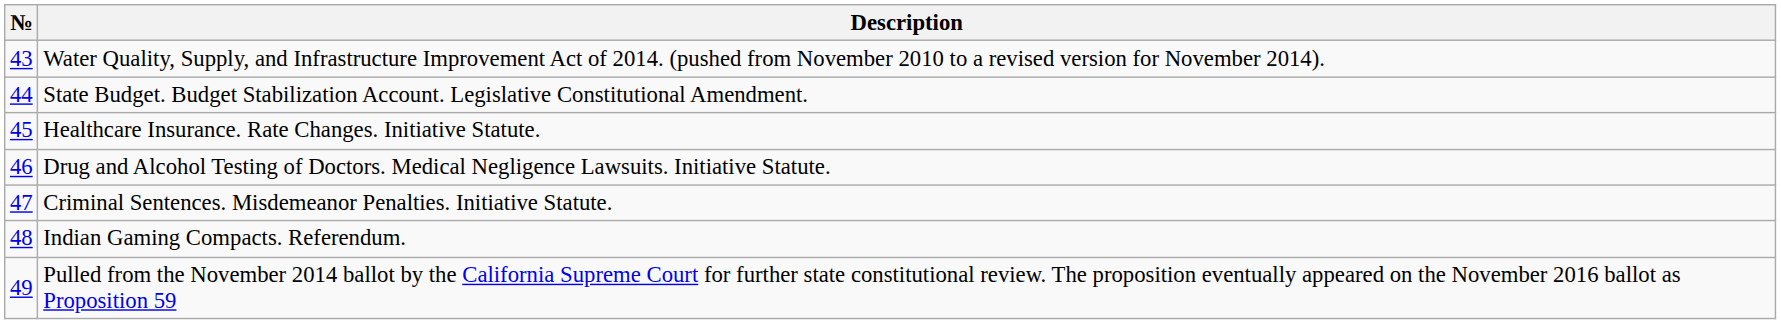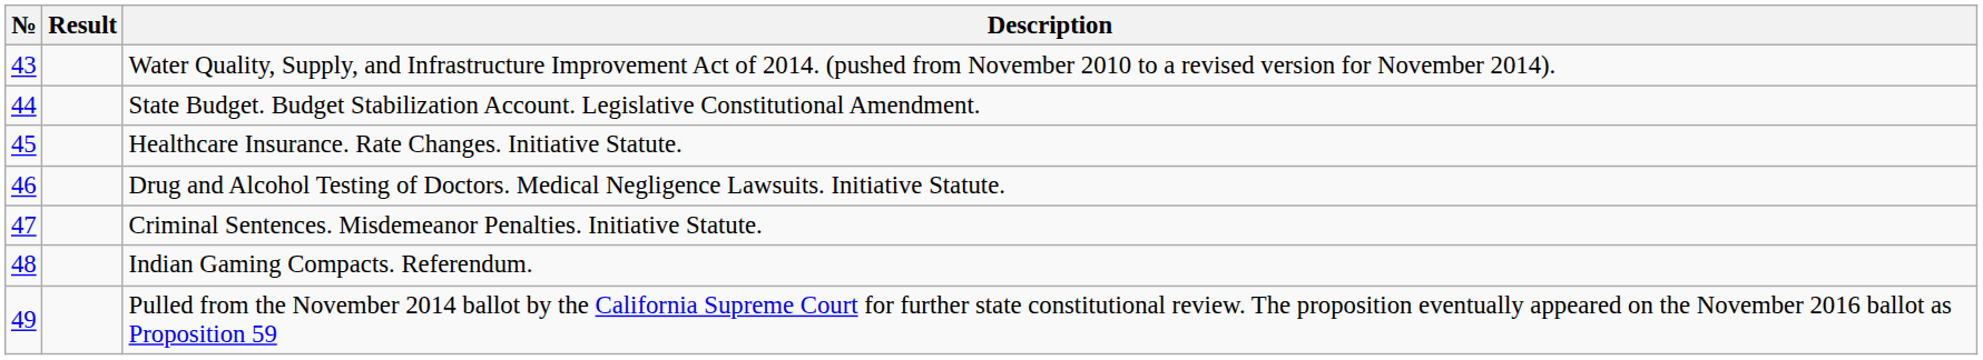+ column: Result
